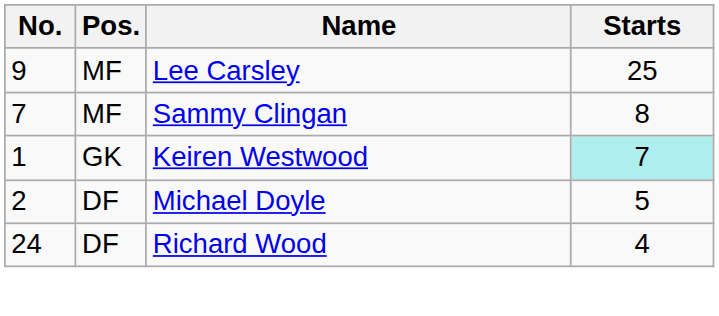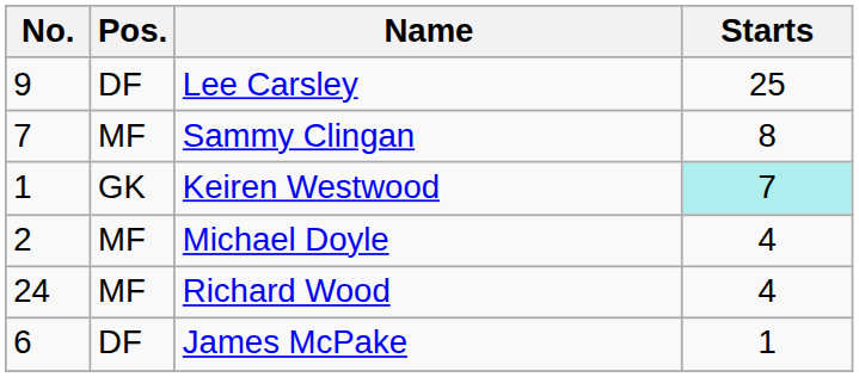Lee Carsley | Pos.: MF -> DF
Michael Doyle | Pos.: DF -> MF
Michael Doyle | Starts: 5 -> 4
Richard Wood | Pos.: DF -> MF
+ row: 6 | DF | James McPake | 1
